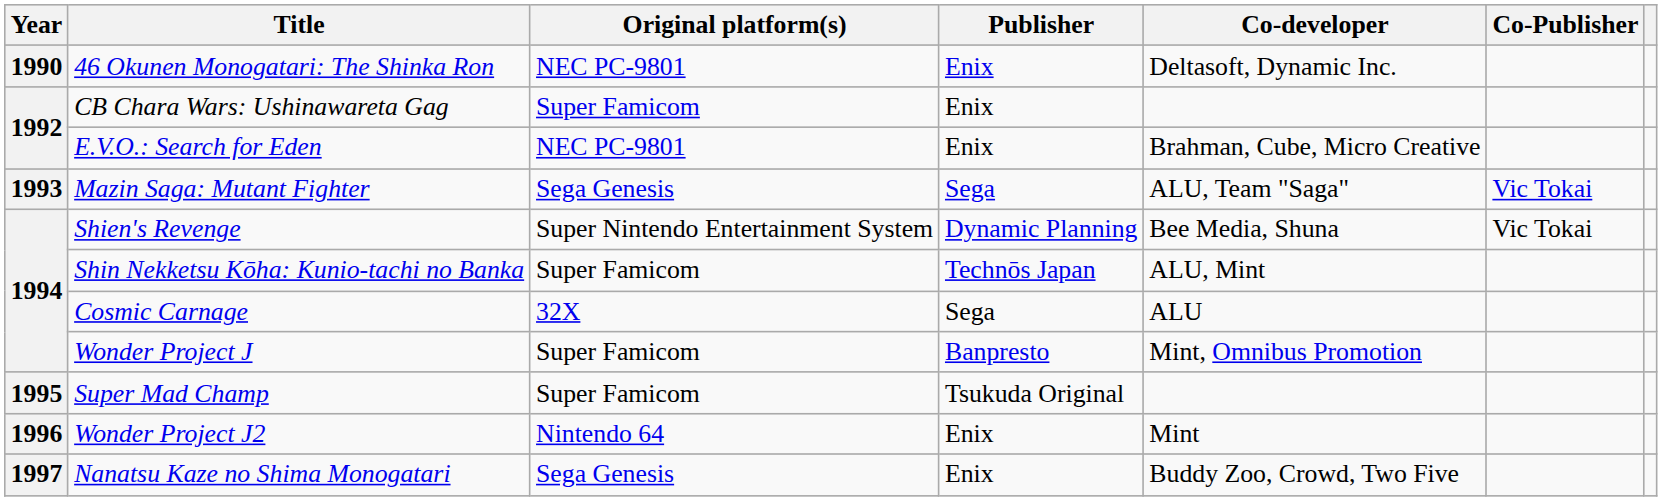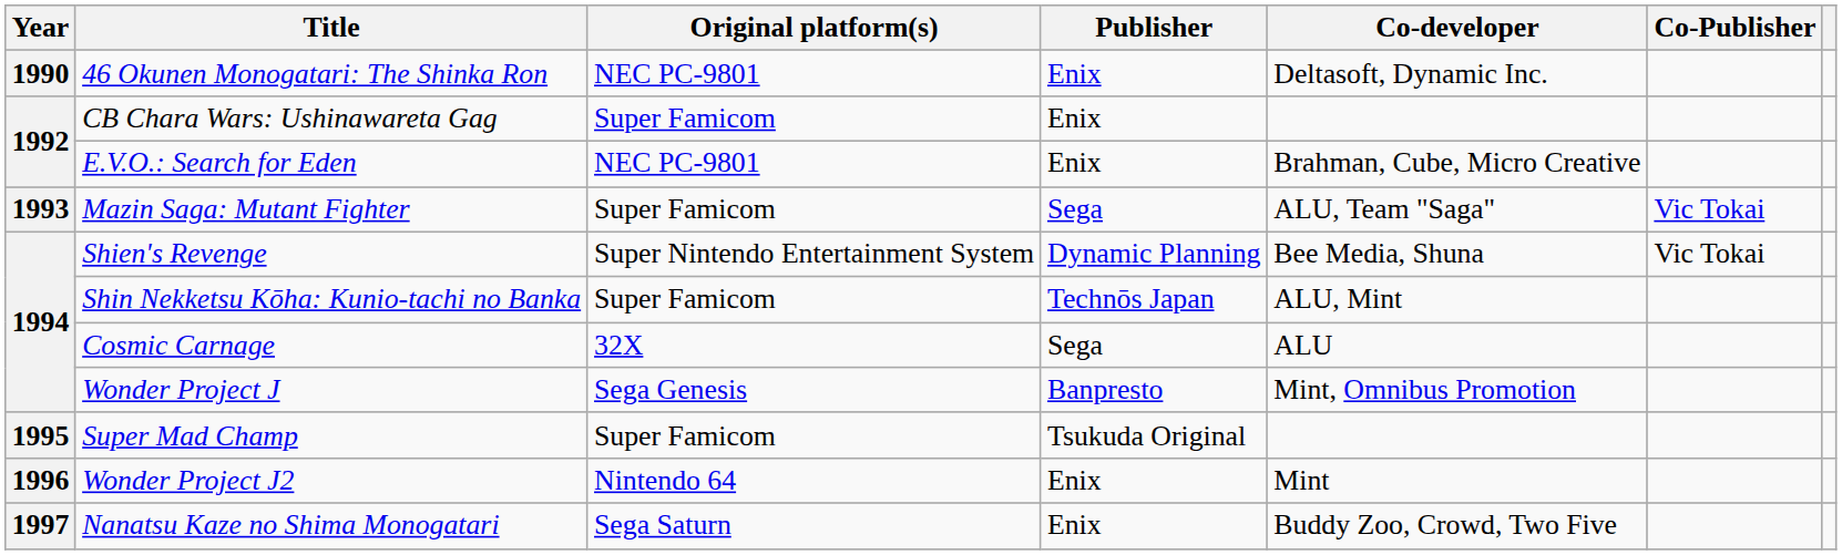Mazin Saga: Mutant Fighter | Original platform(s): Sega Genesis -> Super Famicom
Wonder Project J | Original platform(s): Super Famicom -> Sega Genesis
Nanatsu Kaze no Shima Monogatari | Original platform(s): Sega Genesis -> Sega Saturn
